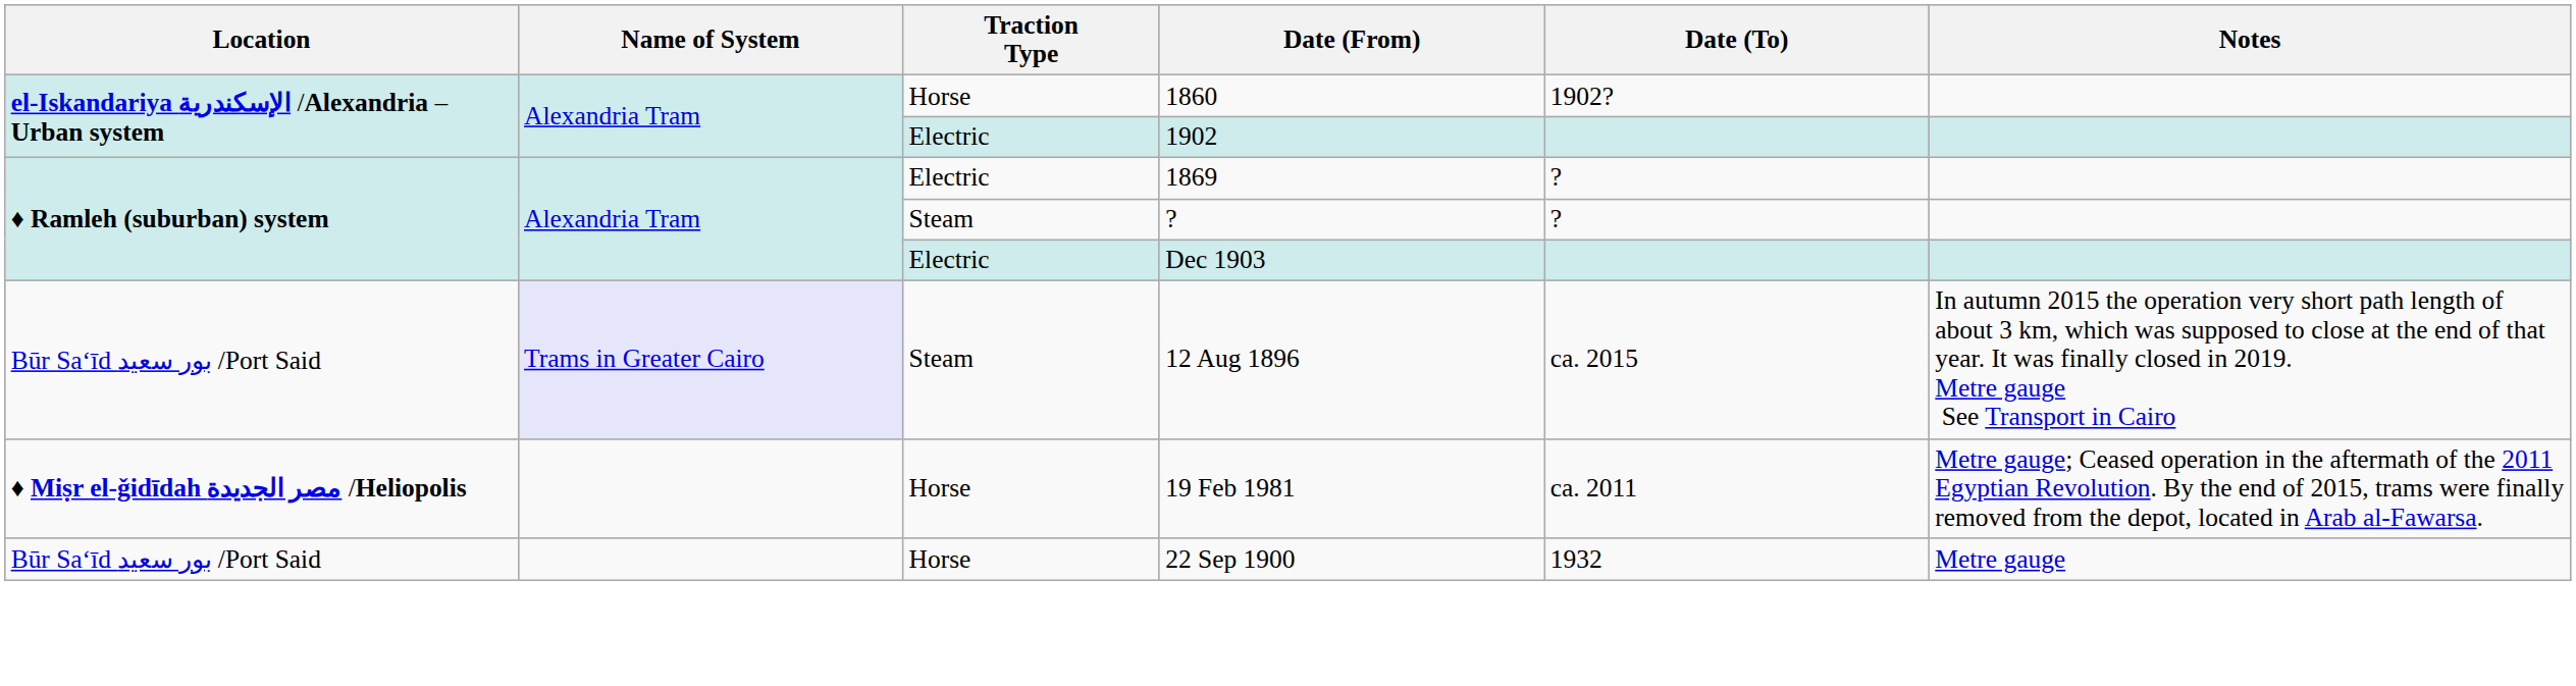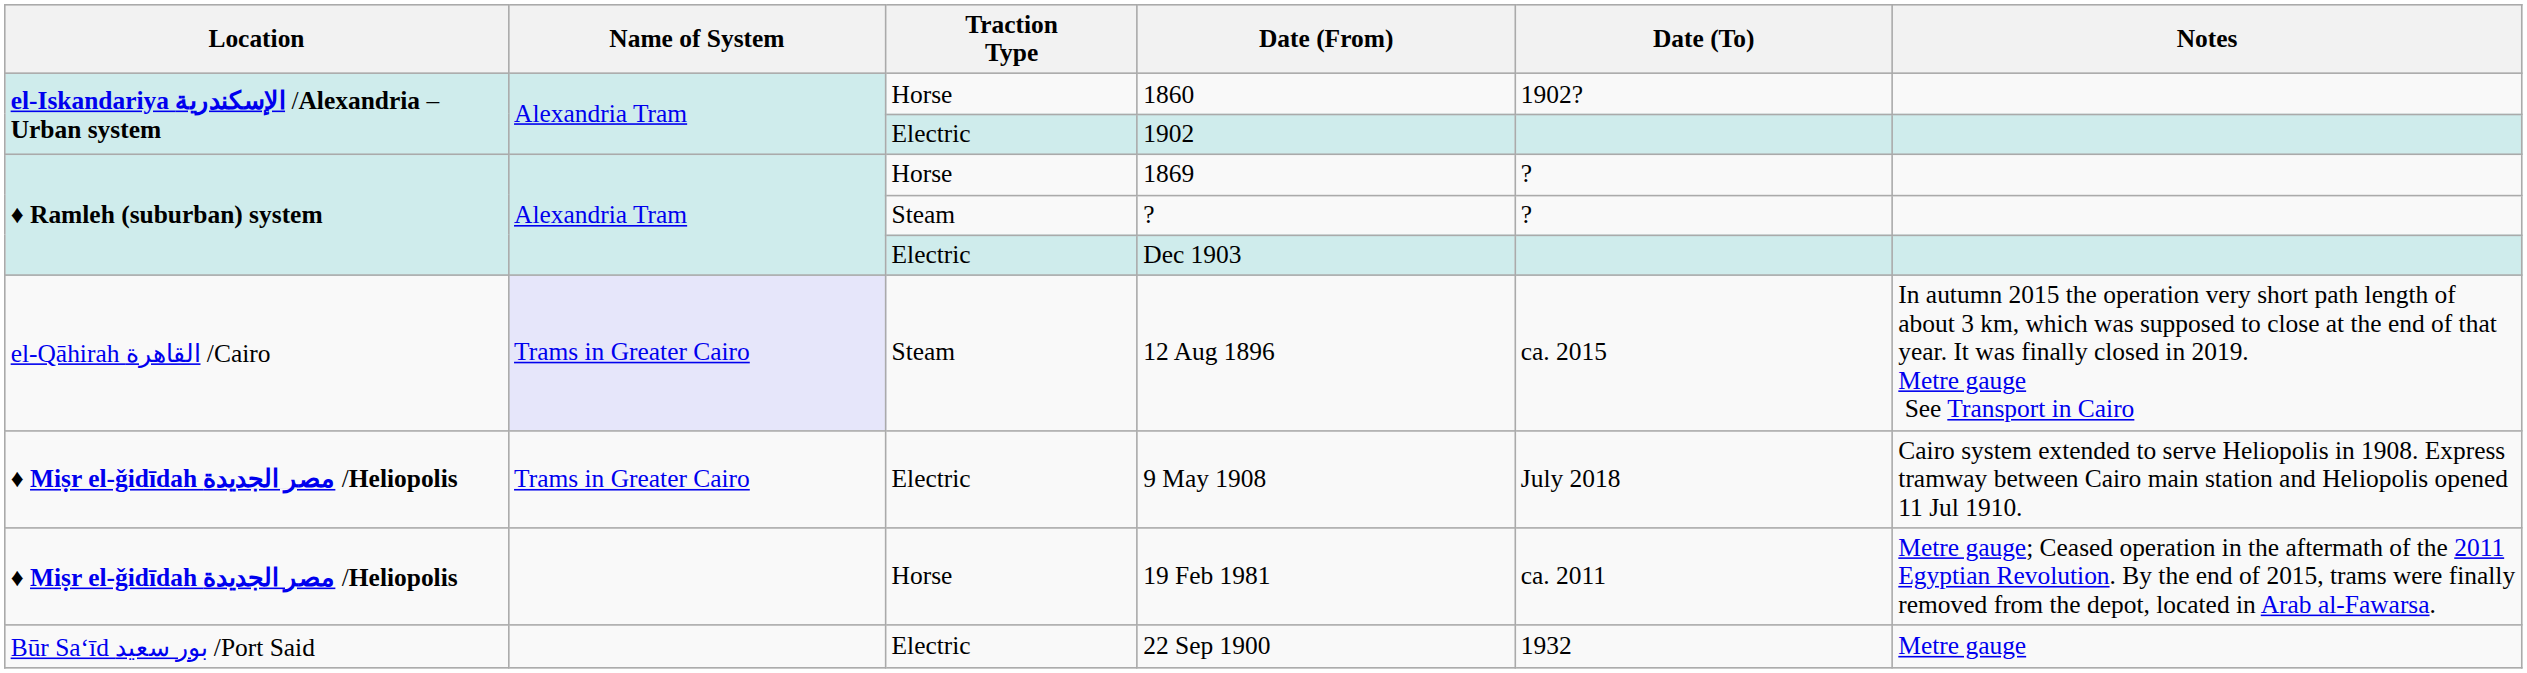1869 | Traction Type: Electric -> Horse
12 Aug 1896 | Location: Būr Saʻīd بور سعيد /Port Said -> el-Qāhirah القاهرة /Cairo
+ row: ♦ Miṣr el-ǧidīdah مصر الجديدة /Heliopolis | Trams in Greater Cairo | Electric | 9 May 1908 | July 2018 | Cairo system extended to serve Heliopolis in 1908. Express tramway between Cairo main station and Heliopolis opened 11 Jul 1910.
22 Sep 1900 | Traction Type: Horse -> Electric
